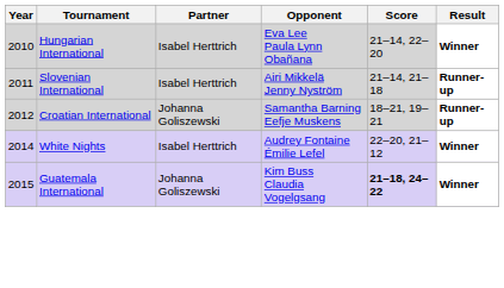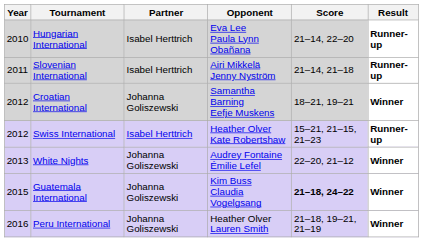Hungarian International | Result: Winner -> Runner-up
Croatian International | Result: Runner-up -> Winner
+ row: 2012 | Swiss International | Isabel Herttrich | Heather Olver Kate Robertshaw | 15–21, 21–15, 21–23 | Runner-up
White Nights | Year: 2014 -> 2013
White Nights | Partner: Isabel Herttrich -> Johanna Goliszewski
+ row: 2016 | Peru International | Johanna Goliszewski | Heather Olver Lauren Smith | 21–18, 19–21, 21–19 | Winner
